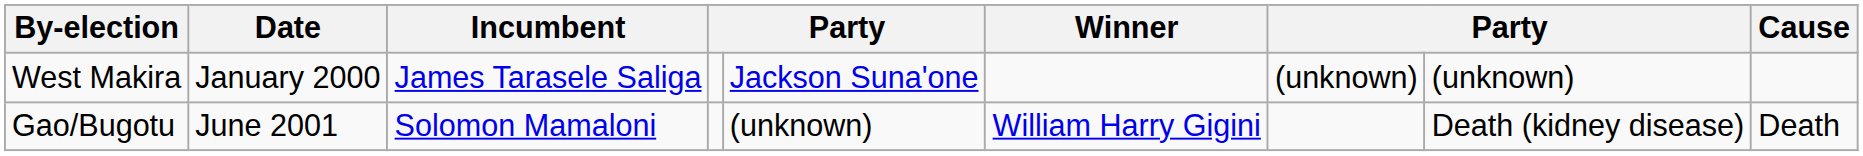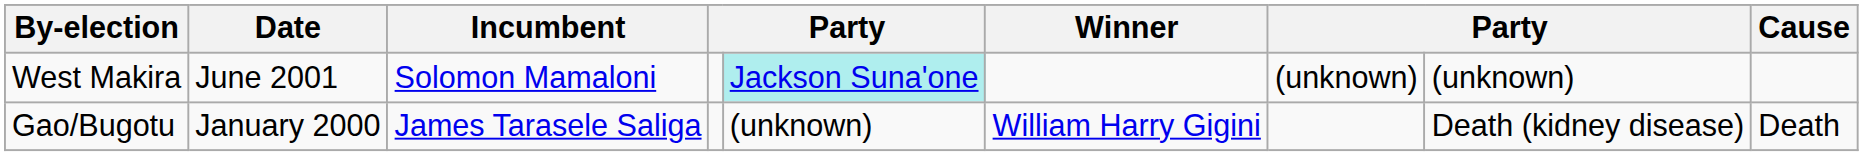West Makira | Date: January 2000 -> June 2001
West Makira | Incumbent: James Tarasele Saliga -> Solomon Mamaloni
West Makira | column 5: no background -> paleturquoise background
Gao/Bugotu | Date: June 2001 -> January 2000
Gao/Bugotu | Incumbent: Solomon Mamaloni -> James Tarasele Saliga
